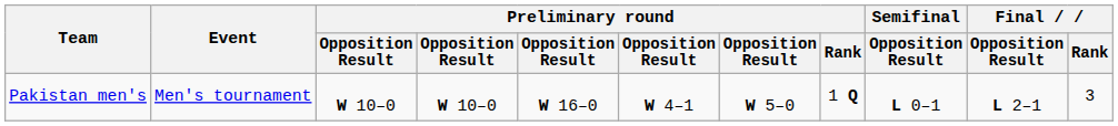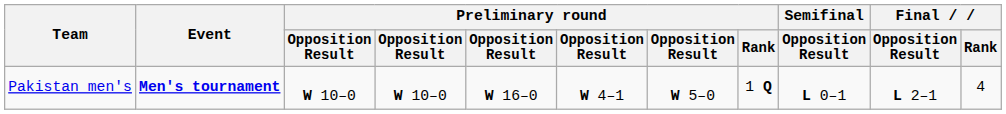Pakistan men's | Event: normal -> bold
Pakistan men's | Final / Rank: 3 -> 4
